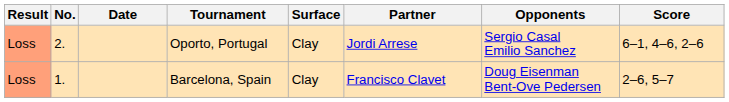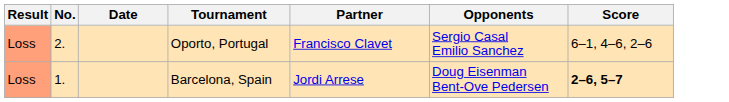- column: Surface | Clay | Clay
Oporto, Portugal | Partner: Jordi Arrese -> Francisco Clavet
Barcelona, Spain | Partner: Francisco Clavet -> Jordi Arrese
Barcelona, Spain | Score: normal -> bold
